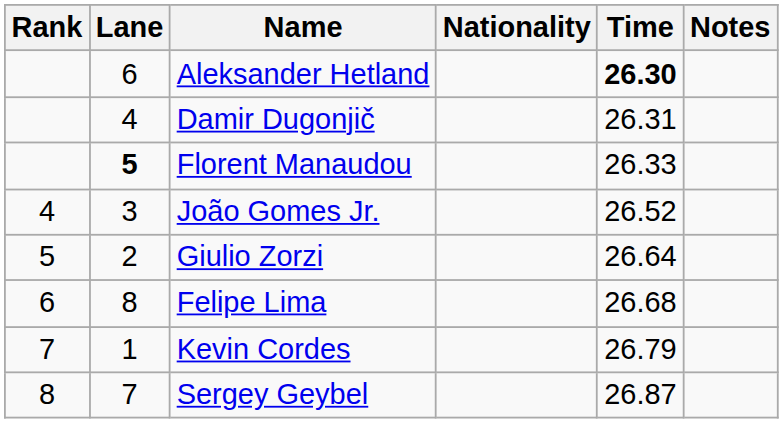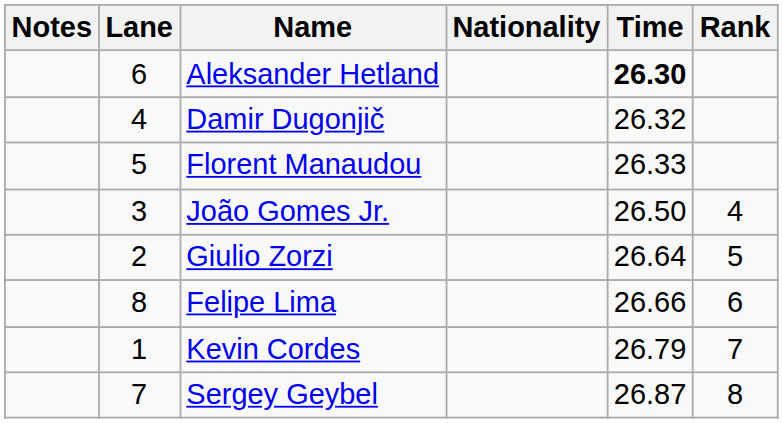columns swapped: Rank <-> Notes
Damir Dugonjič | Time: 26.31 -> 26.32
Florent Manaudou | Lane: bold -> normal
João Gomes Jr. | Time: 26.52 -> 26.50
Felipe Lima | Time: 26.68 -> 26.66
